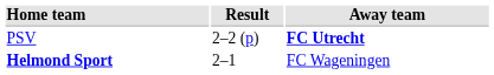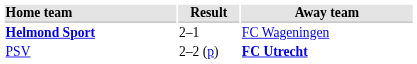rows swapped: Helmond Sport <-> PSV
